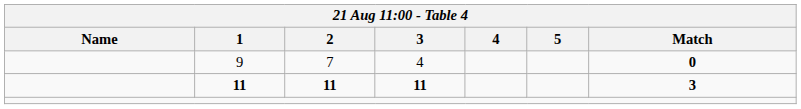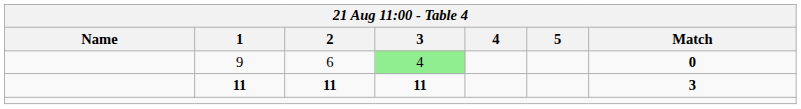9 | 2: 7 -> 6
9 | 3: no background -> lightgreen background
